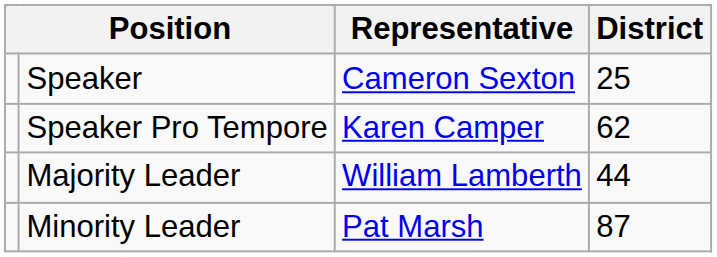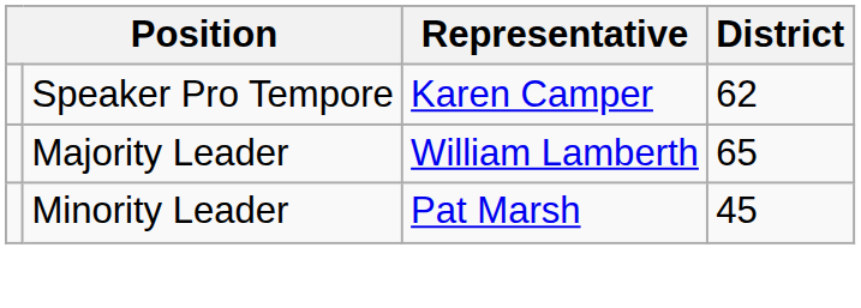- row: Speaker | Cameron Sexton | 25
Majority Leader | District: 44 -> 65
Minority Leader | District: 87 -> 45
